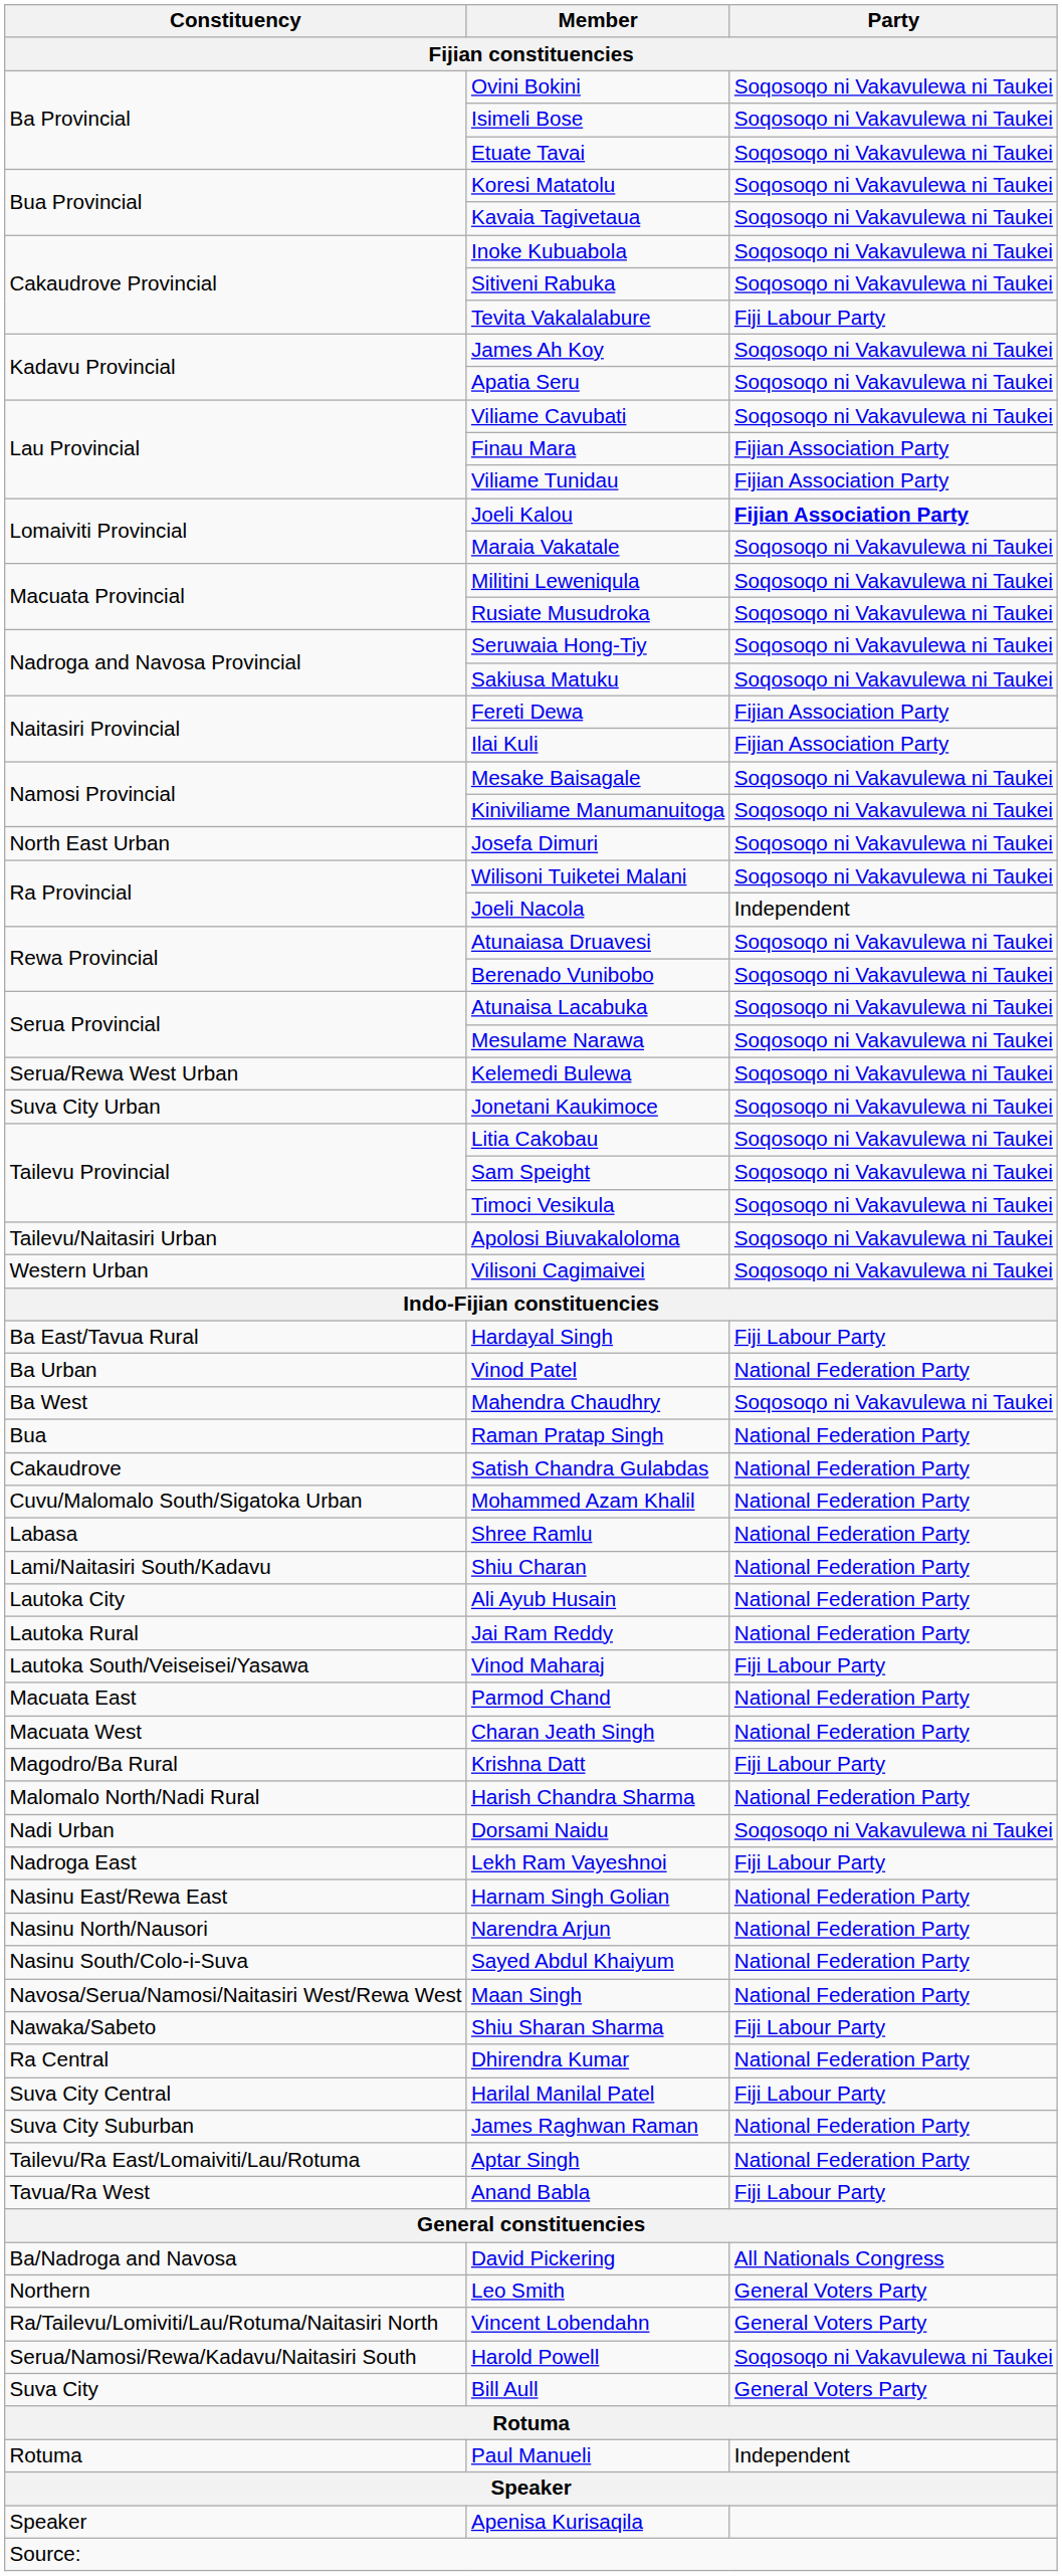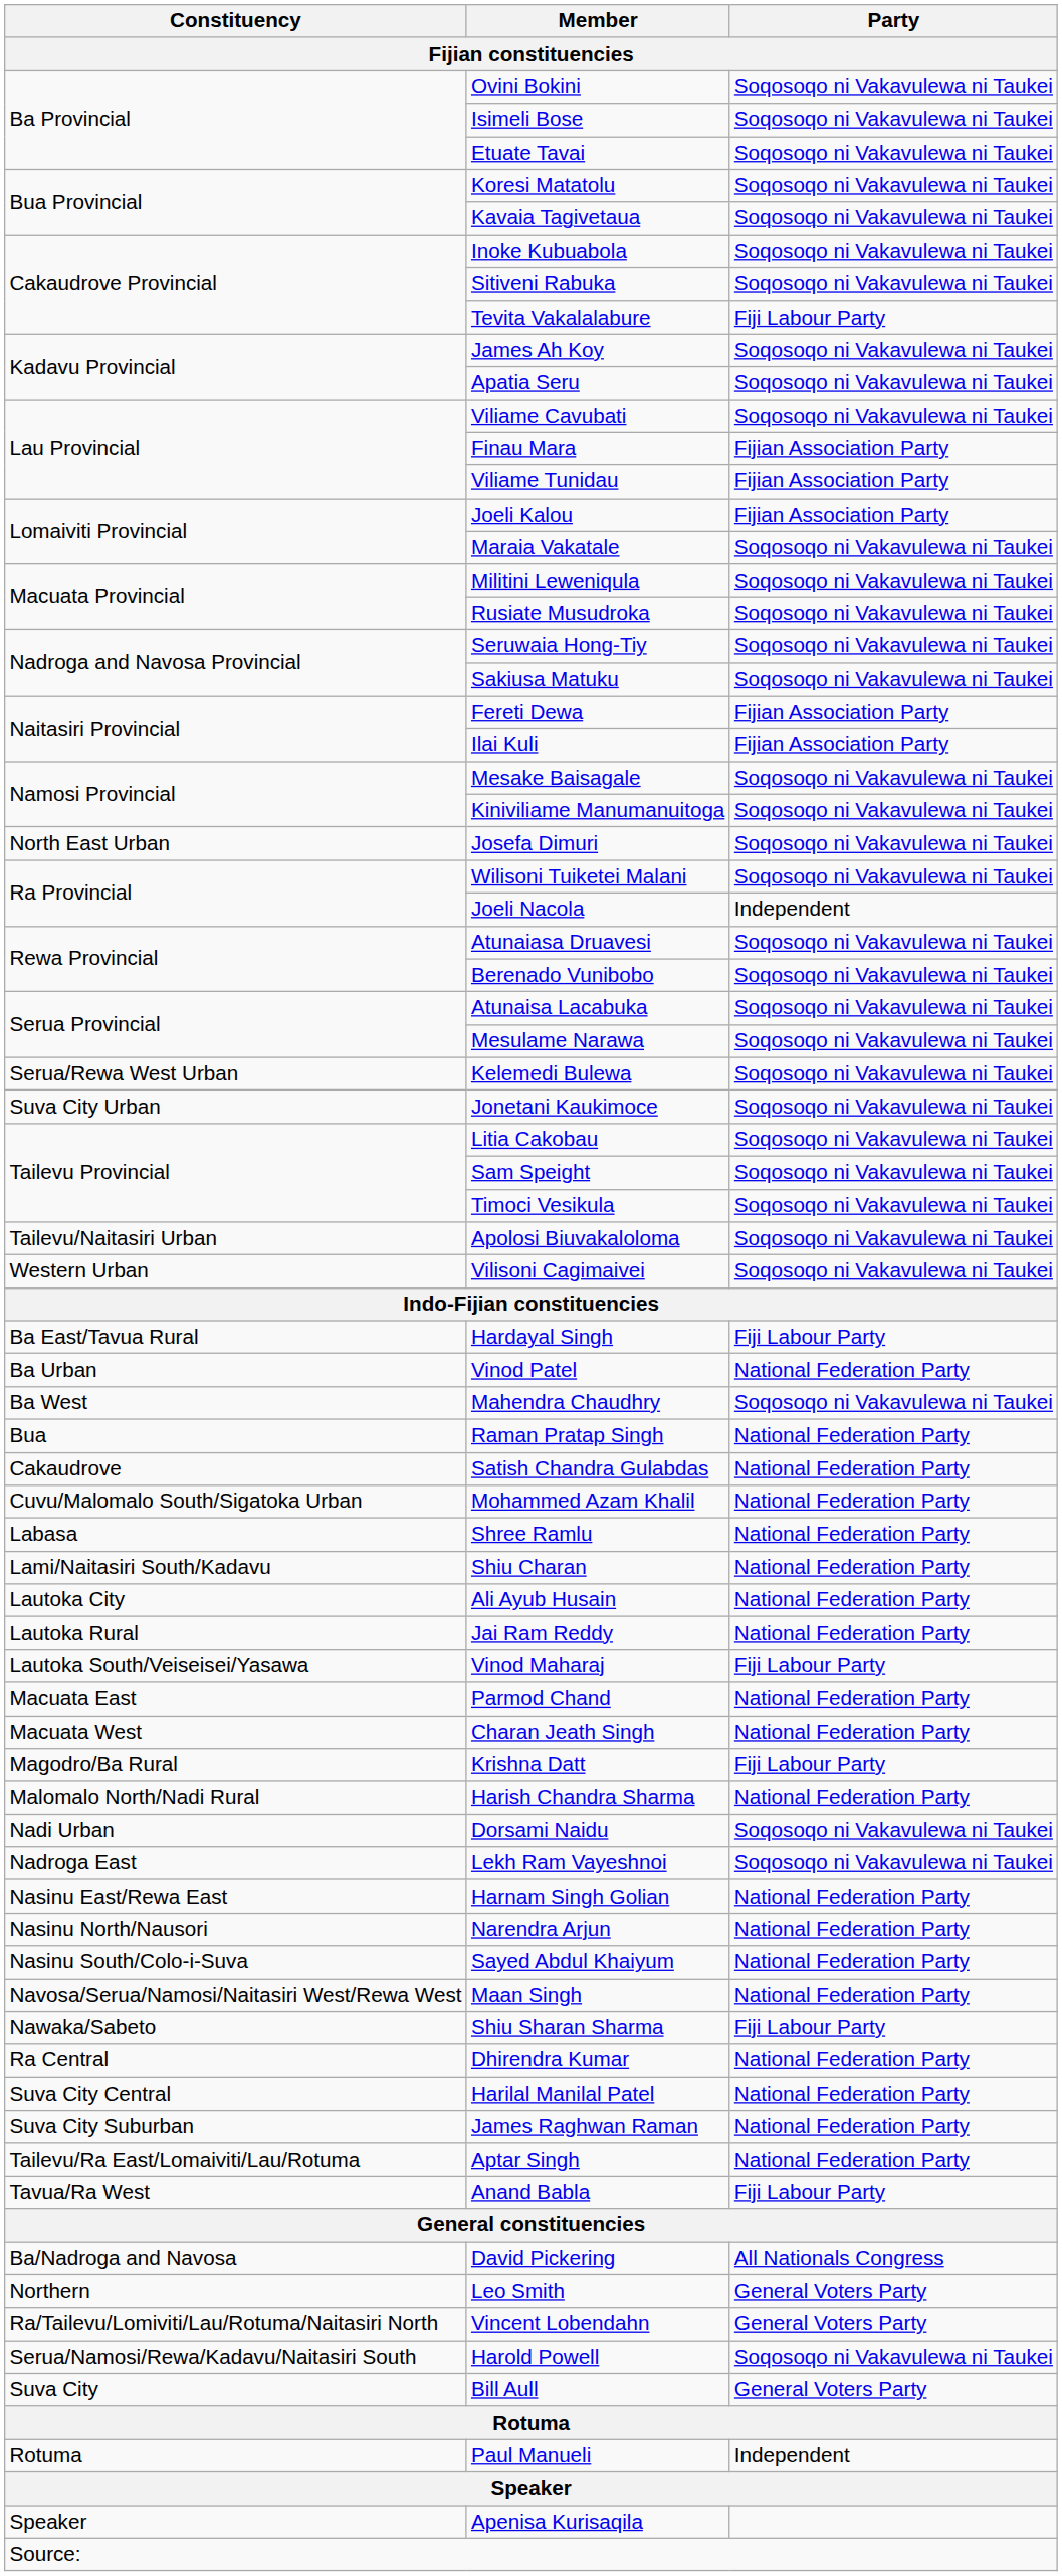Joeli Kalou | Party: bold -> normal
Lekh Ram Vayeshnoi | Party: Fiji Labour Party -> Soqosoqo ni Vakavulewa ni Taukei
Harilal Manilal Patel | Party: Fiji Labour Party -> National Federation Party
